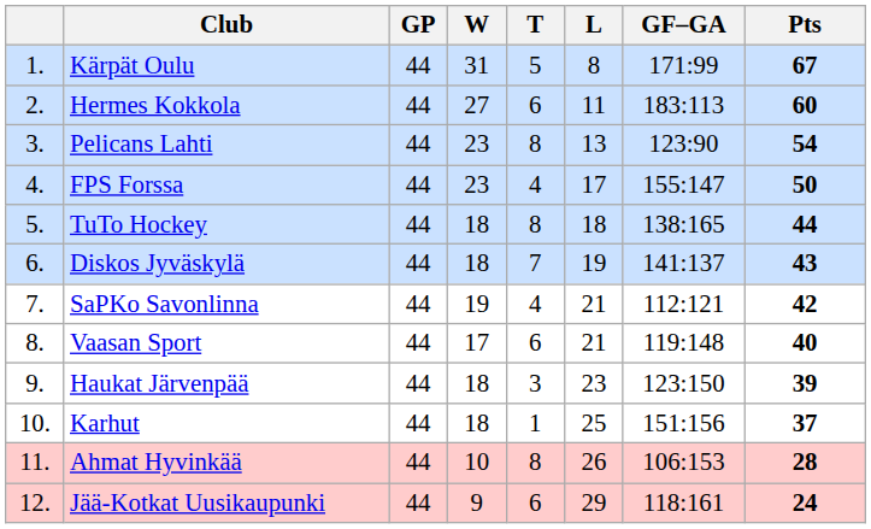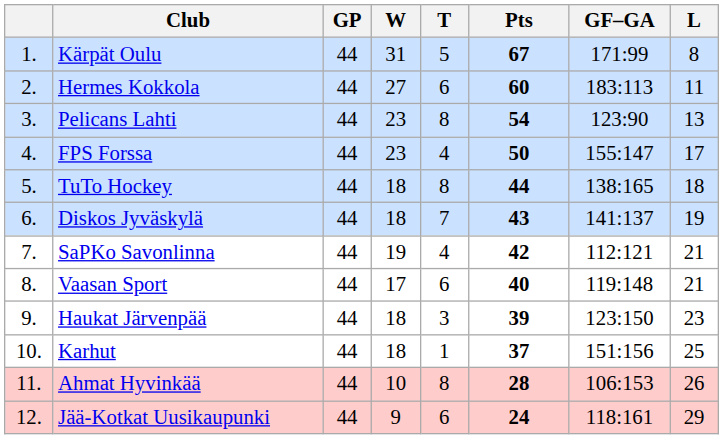columns swapped: L <-> Pts
